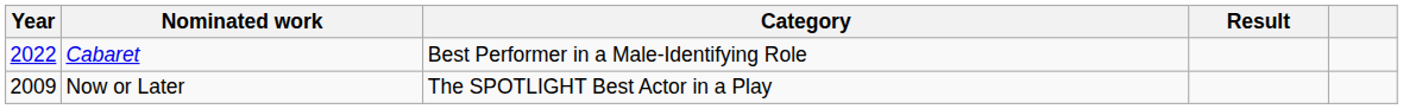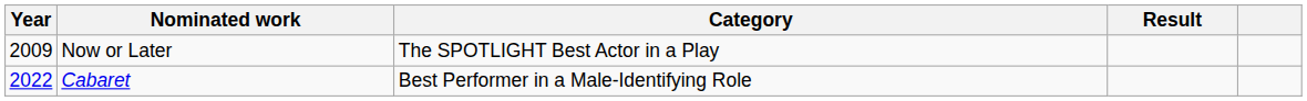rows swapped: Now or Later <-> Cabaret
